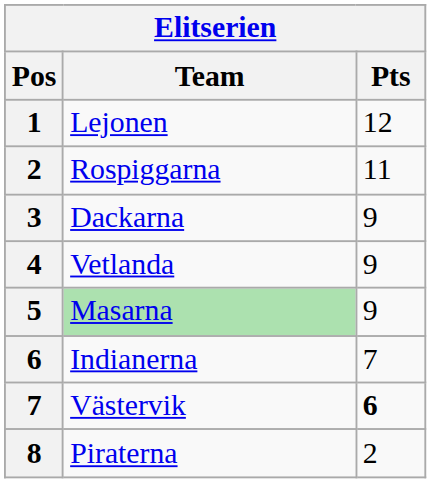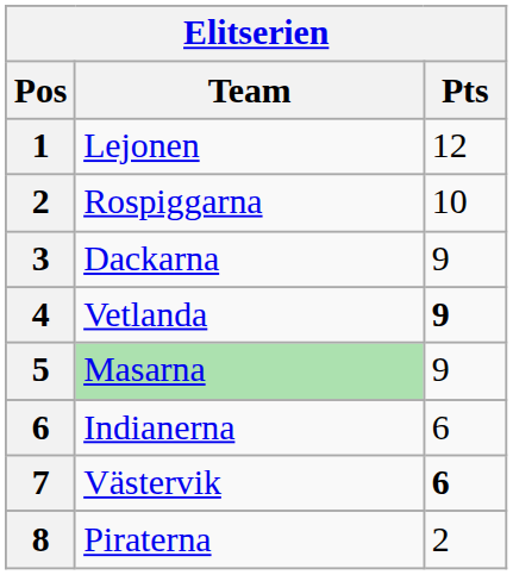Rospiggarna | Pts: 11 -> 10
Vetlanda | Pts: normal -> bold
Indianerna | Pts: 7 -> 6
